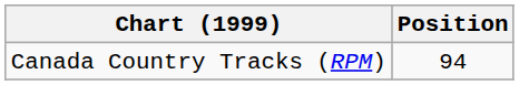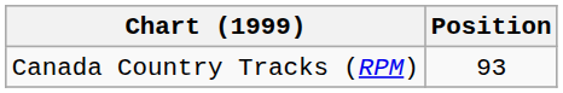Canada Country Tracks (RPM) | Position: 94 -> 93
